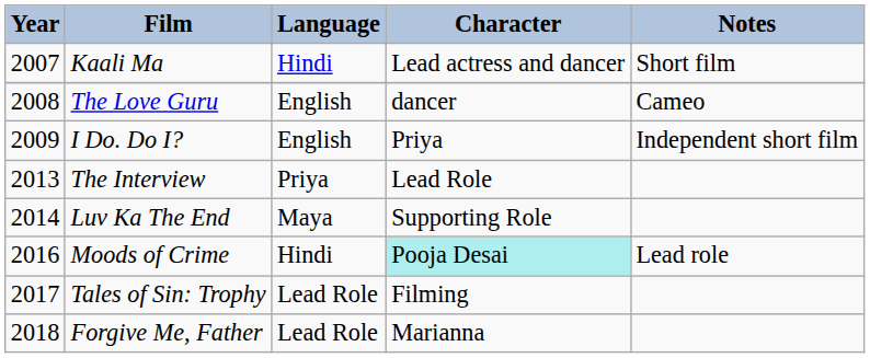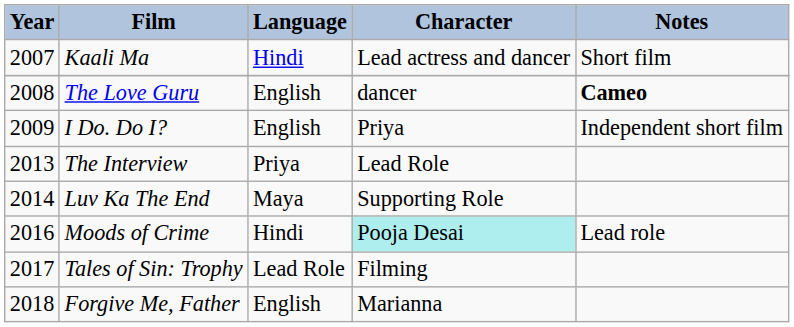The Love Guru | Notes: normal -> bold
Forgive Me, Father | Language: Lead Role -> English
